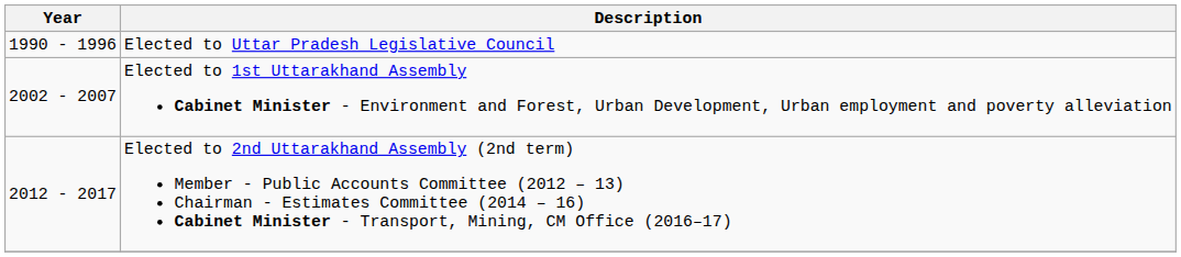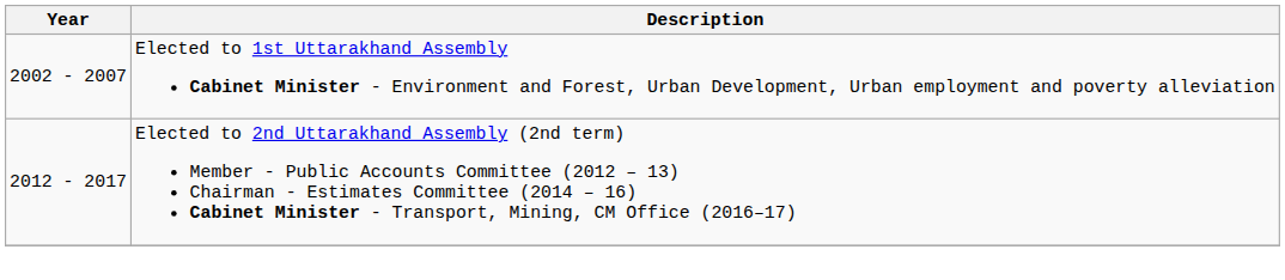- row: 1990 - 1996 | Elected to Uttar Pradesh Legislative Council
